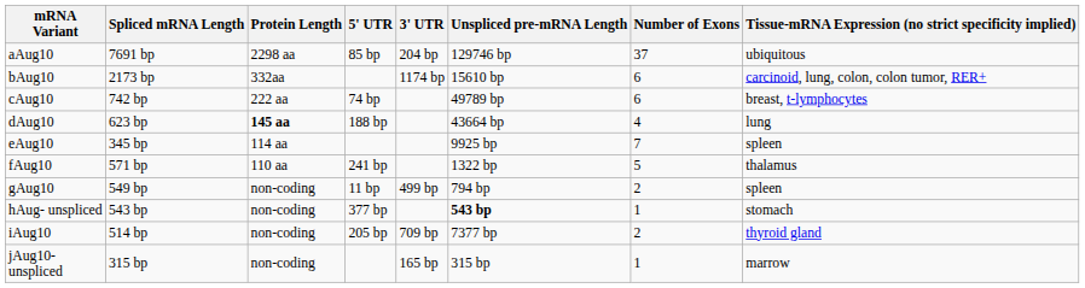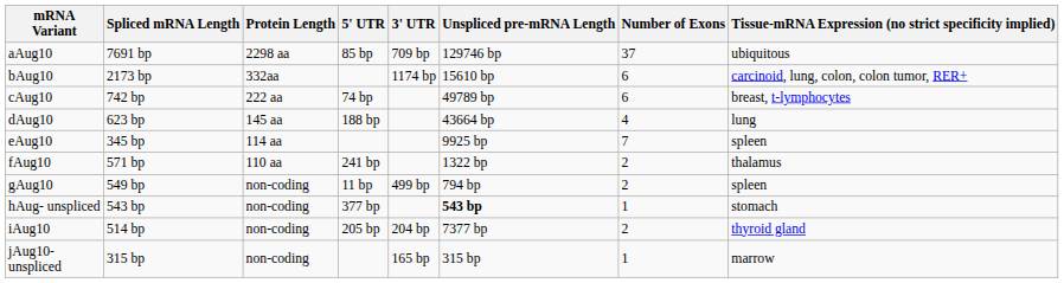aAug10 | 3' UTR: 204 bp -> 709 bp
dAug10 | Protein Length: bold -> normal
fAug10 | Number of Exons: 5 -> 2
iAug10 | 3' UTR: 709 bp -> 204 bp
